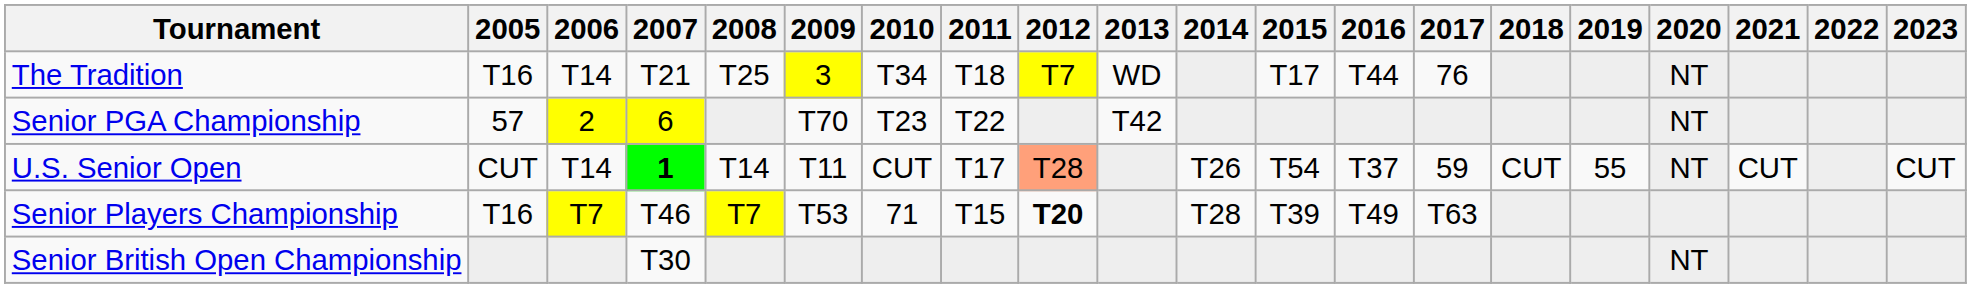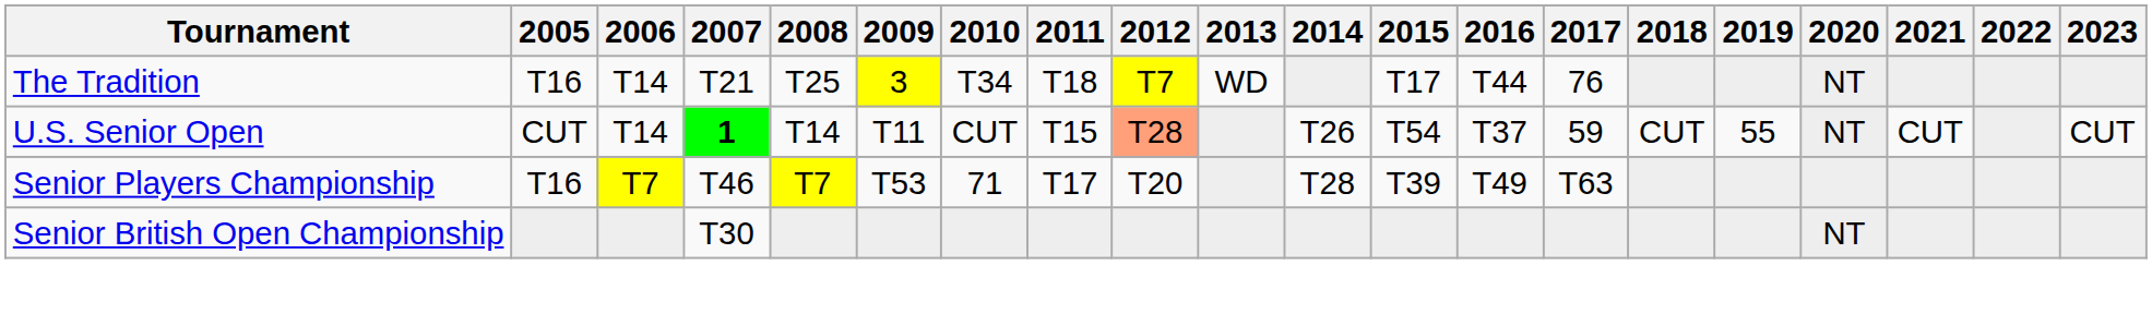- row: Senior PGA Championship | 57 | 2 | 6 | T70 | T23 | T22 | T42 | NT
U.S. Senior Open | 2011: T17 -> T15
Senior Players Championship | 2011: T15 -> T17
Senior Players Championship | 2012: bold -> normal
